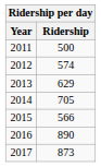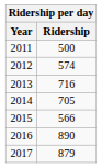2013 | Ridership: 629 -> 716
2017 | Ridership: 873 -> 879
